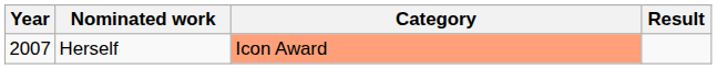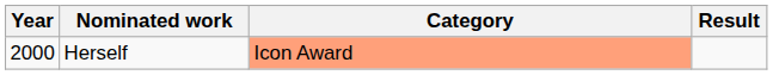Herself | Year: 2007 -> 2000
